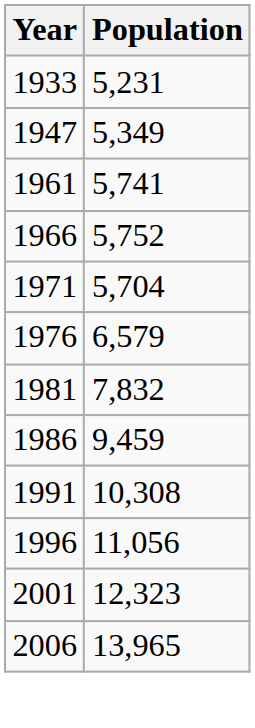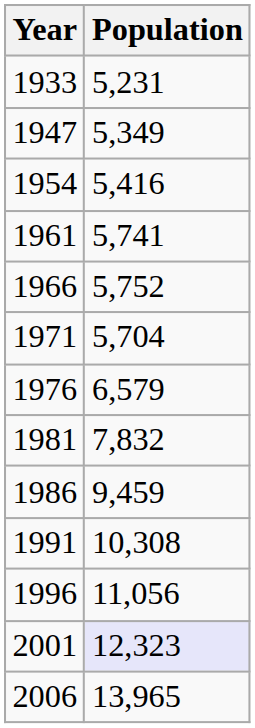+ row: 1954 | 5,416
2001 | Population: no background -> lavender background
